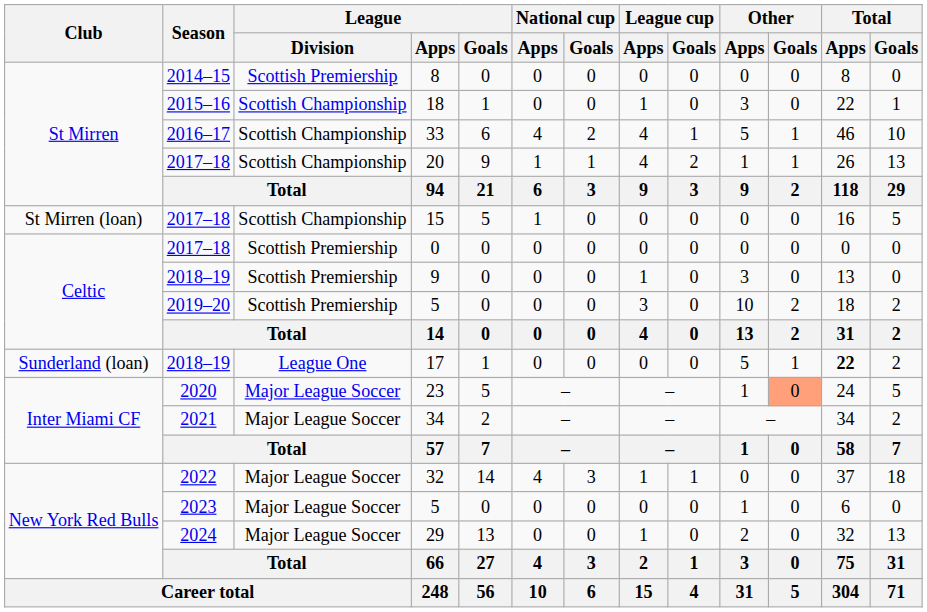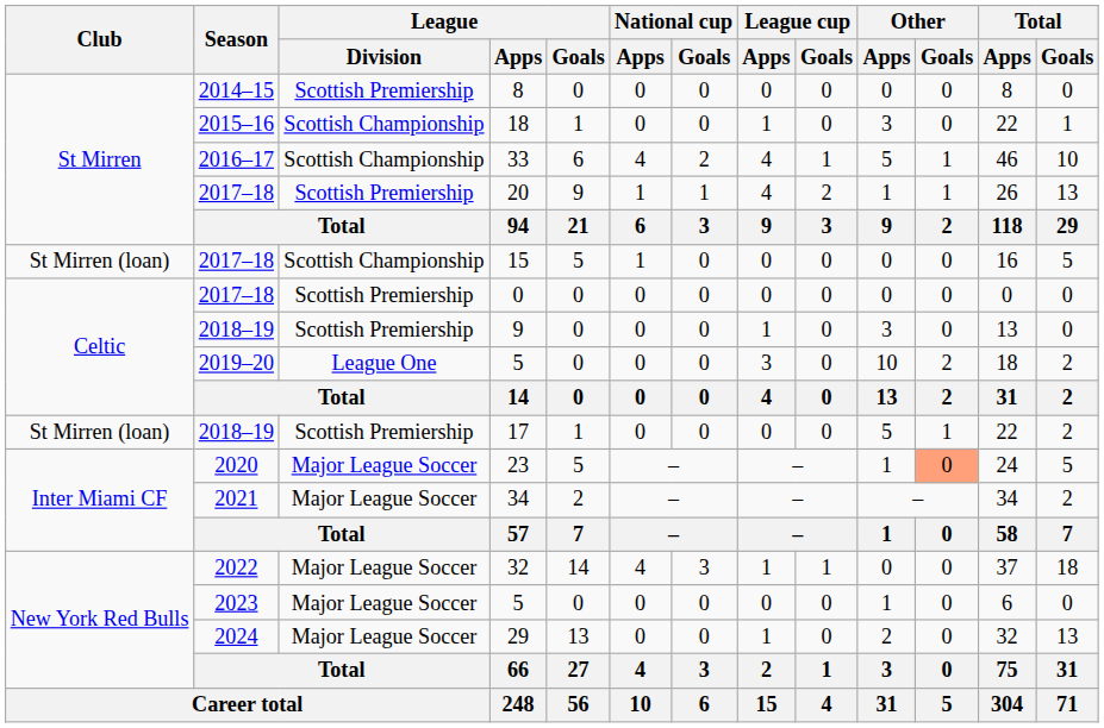20 | League / Division: Scottish Championship -> Scottish Premiership
2019–20 / 5 | League / Division: Scottish Premiership -> League One
17 | Club: Sunderland (loan) -> St Mirren (loan)
17 | League / Division: League One -> Scottish Premiership
17 | Total / Apps: bold -> normal
